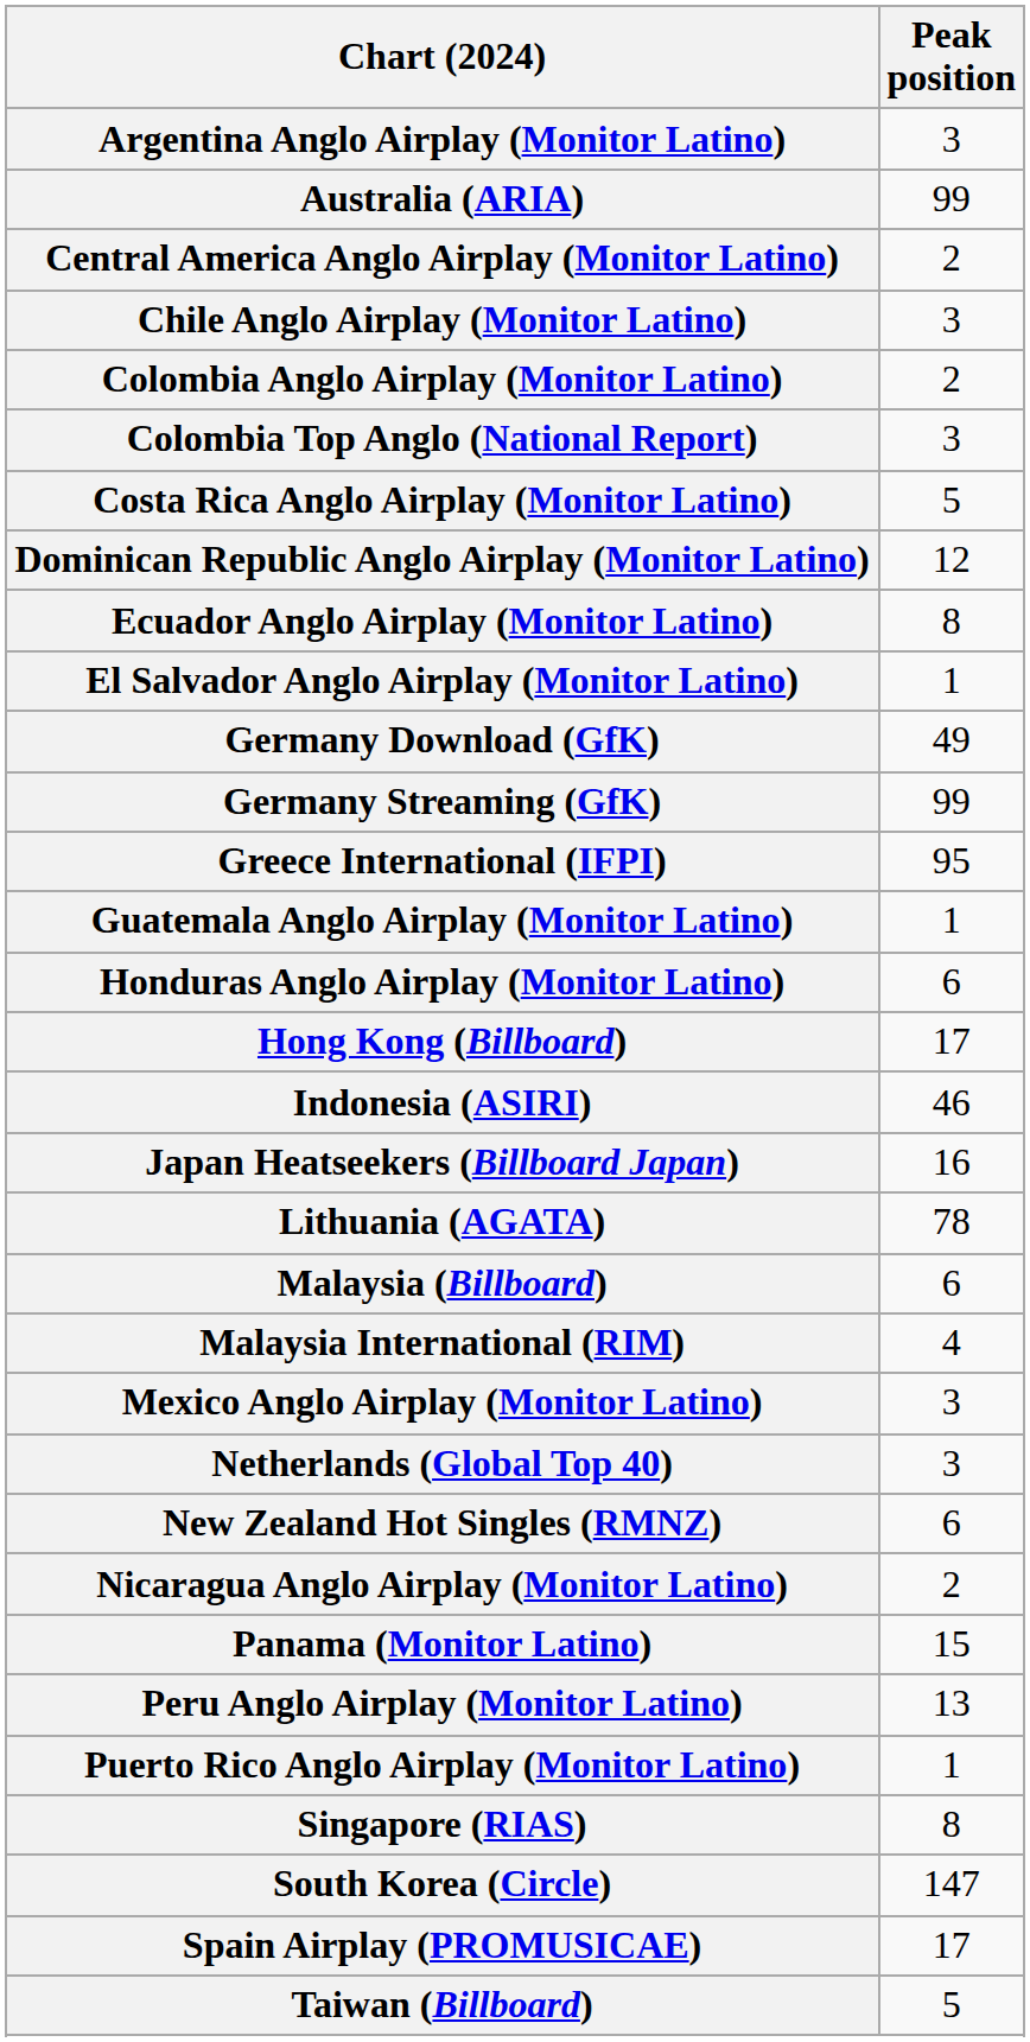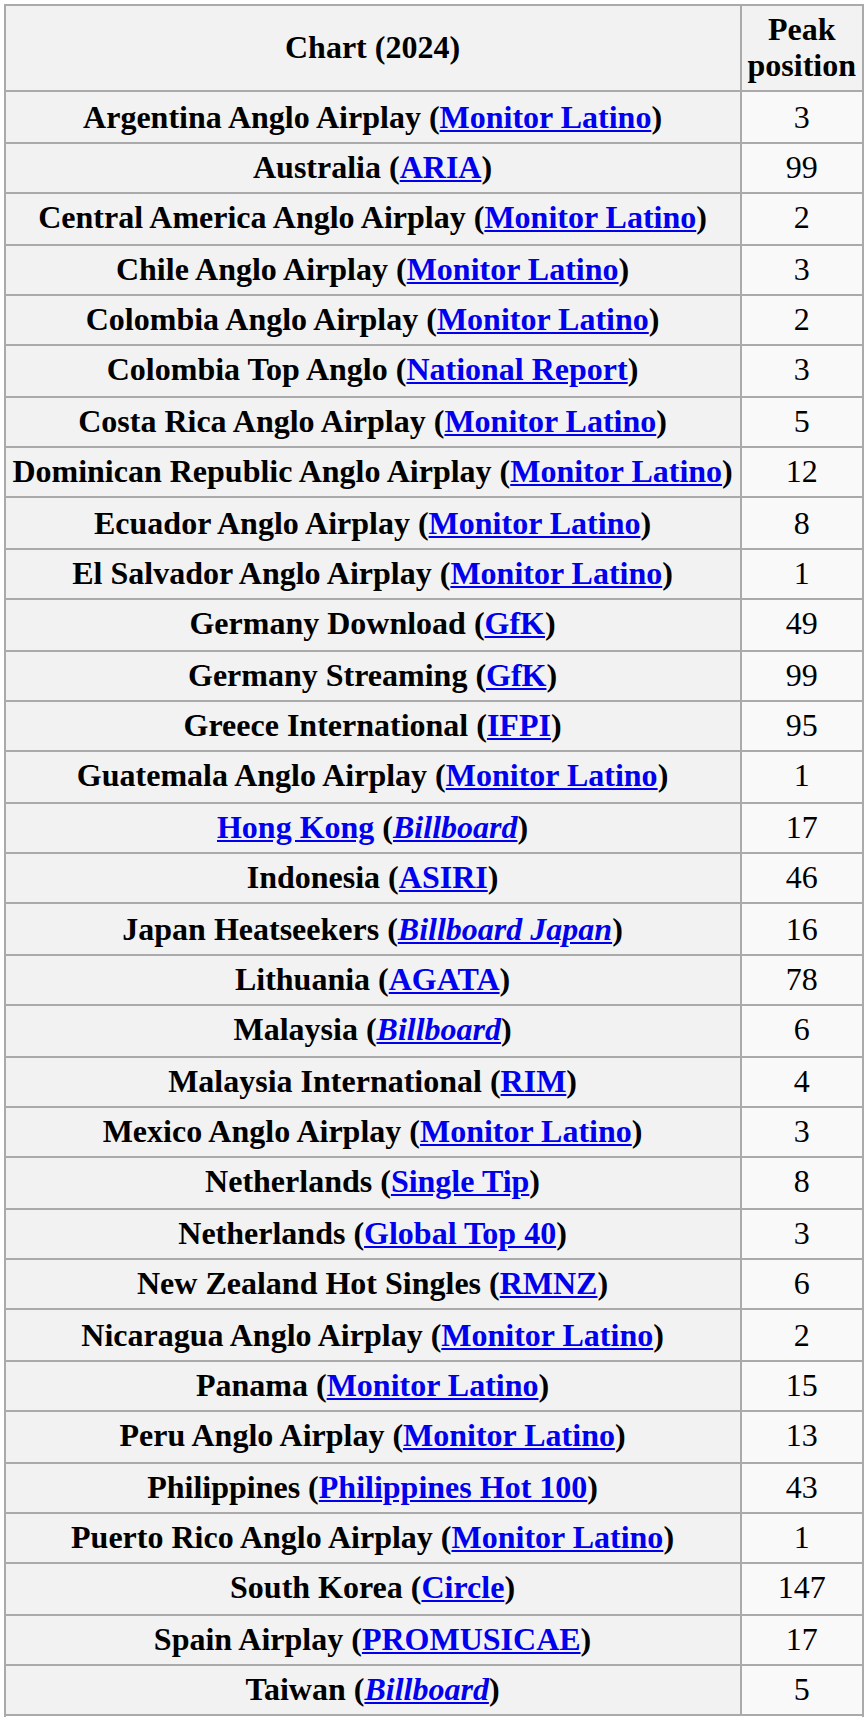- row: Honduras Anglo Airplay (Monitor Latino) | 6
+ row: Netherlands (Single Tip) | 8
+ row: Philippines (Philippines Hot 100) | 43
- row: Singapore (RIAS) | 8
